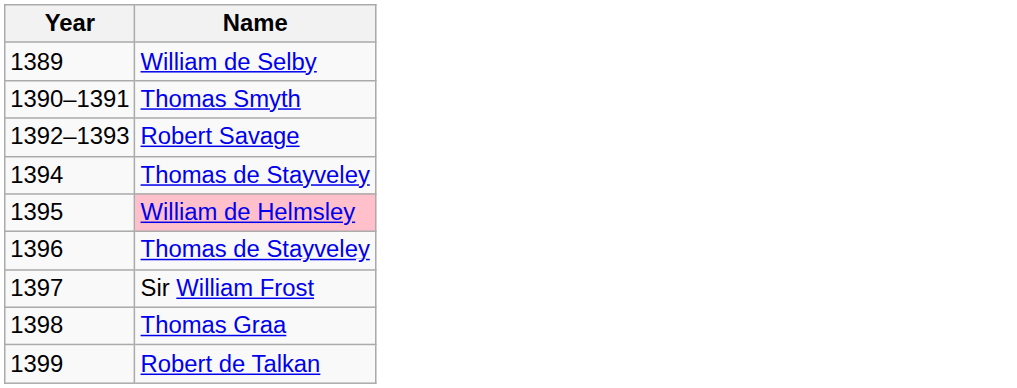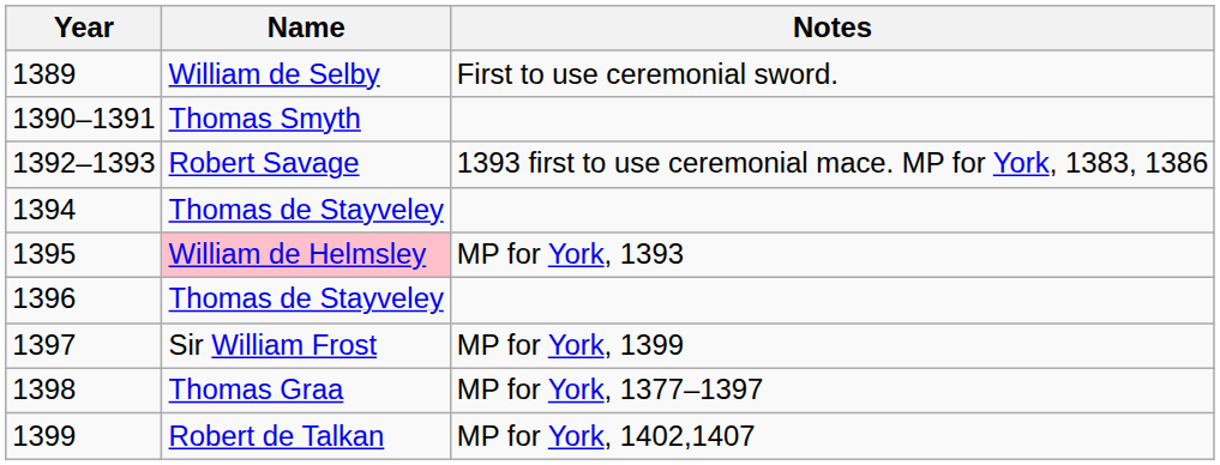+ column: Notes | First to use ceremonial sword. | 1393 first to use ceremonial mace. MP for York, 1383, 1386 | MP for York, 1393 | MP for York, 1399 | MP for York, 1377–1397 | MP for York, 1402,1407
